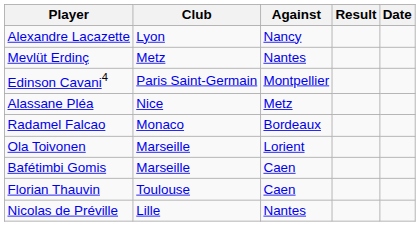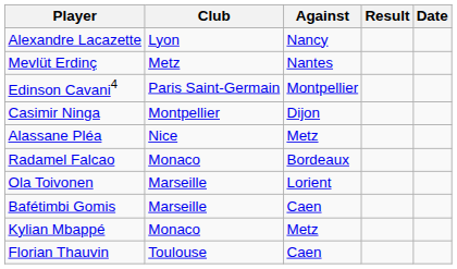+ row: Casimir Ninga | Montpellier | Dijon
+ row: Kylian Mbappé | Monaco | Metz
- row: Nicolas de Préville | Lille | Nantes
